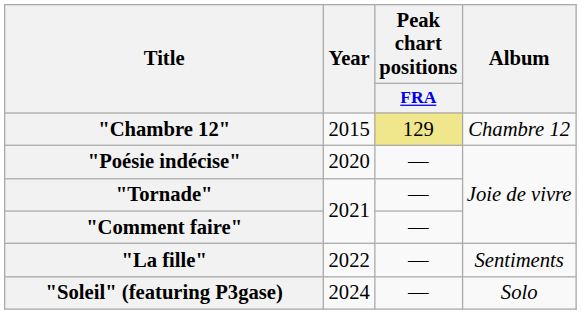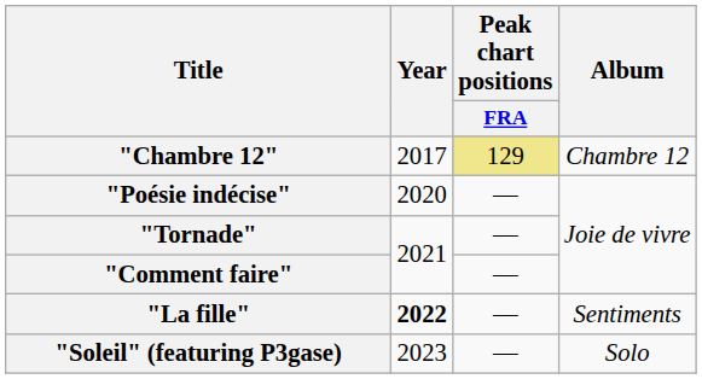"Chambre 12" | Year: 2015 -> 2017
"La fille" | Year: normal -> bold
"Soleil" (featuring P3gase) | Year: 2024 -> 2023
